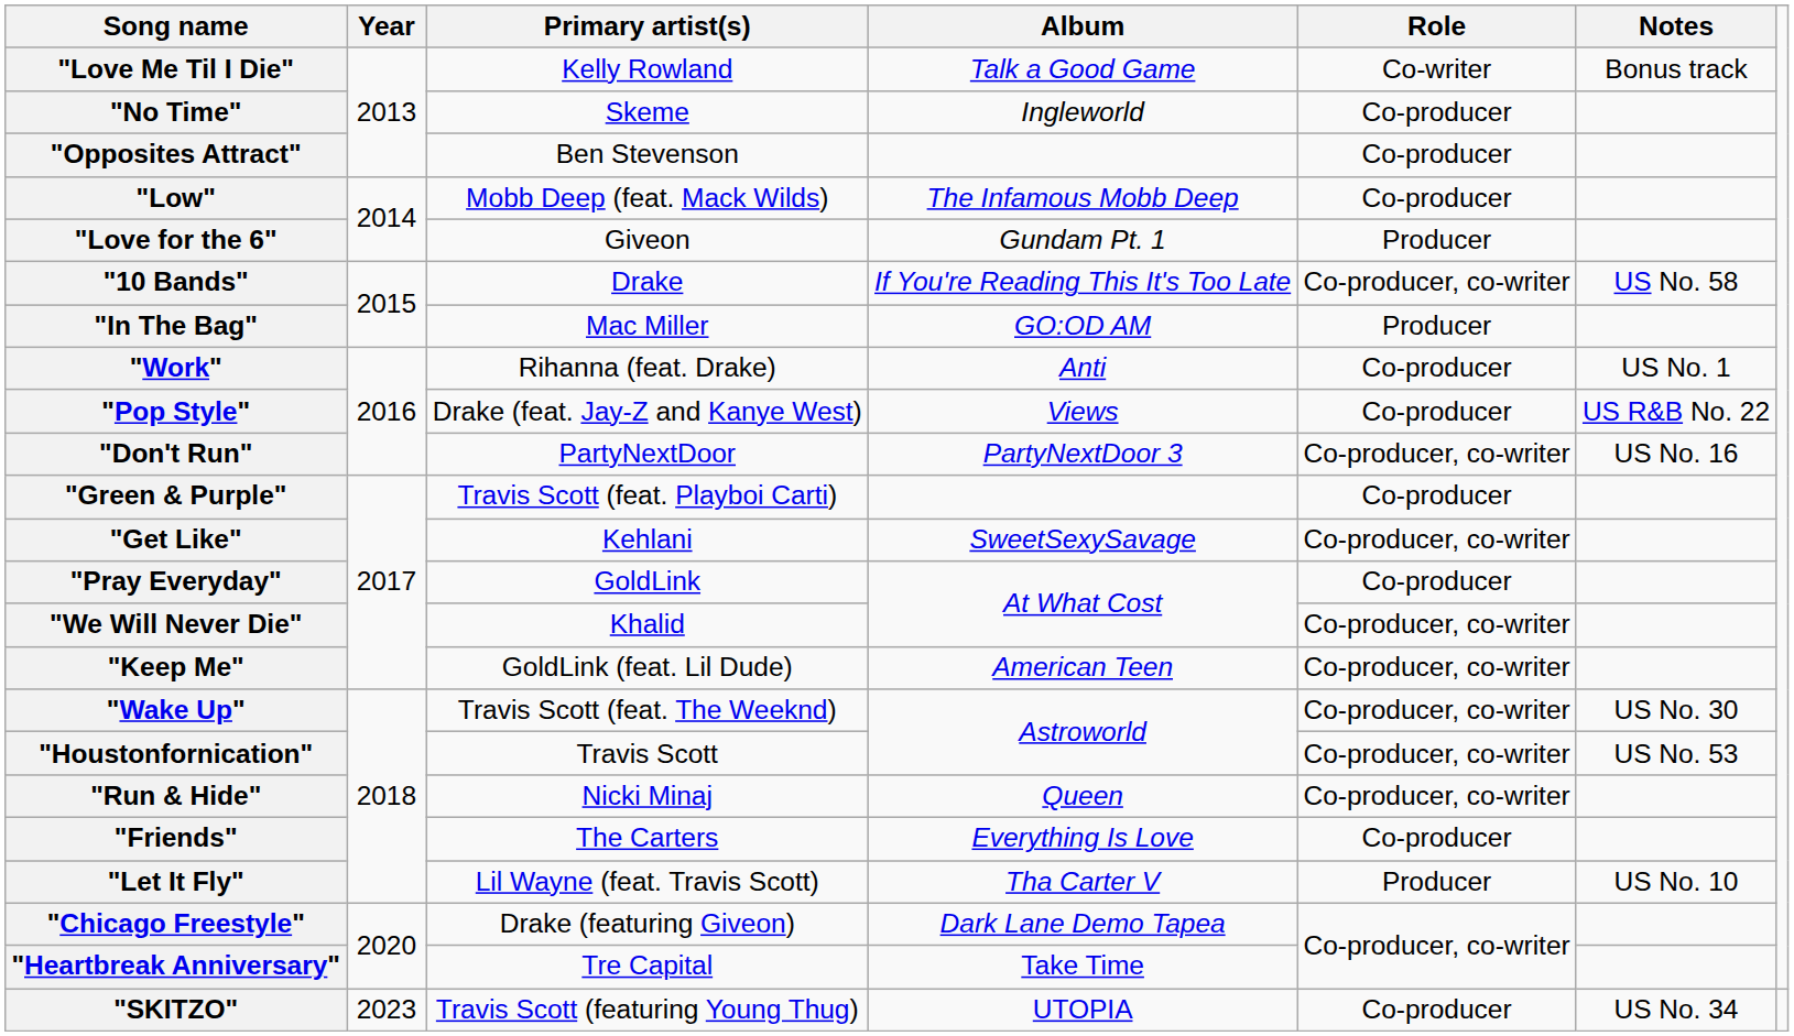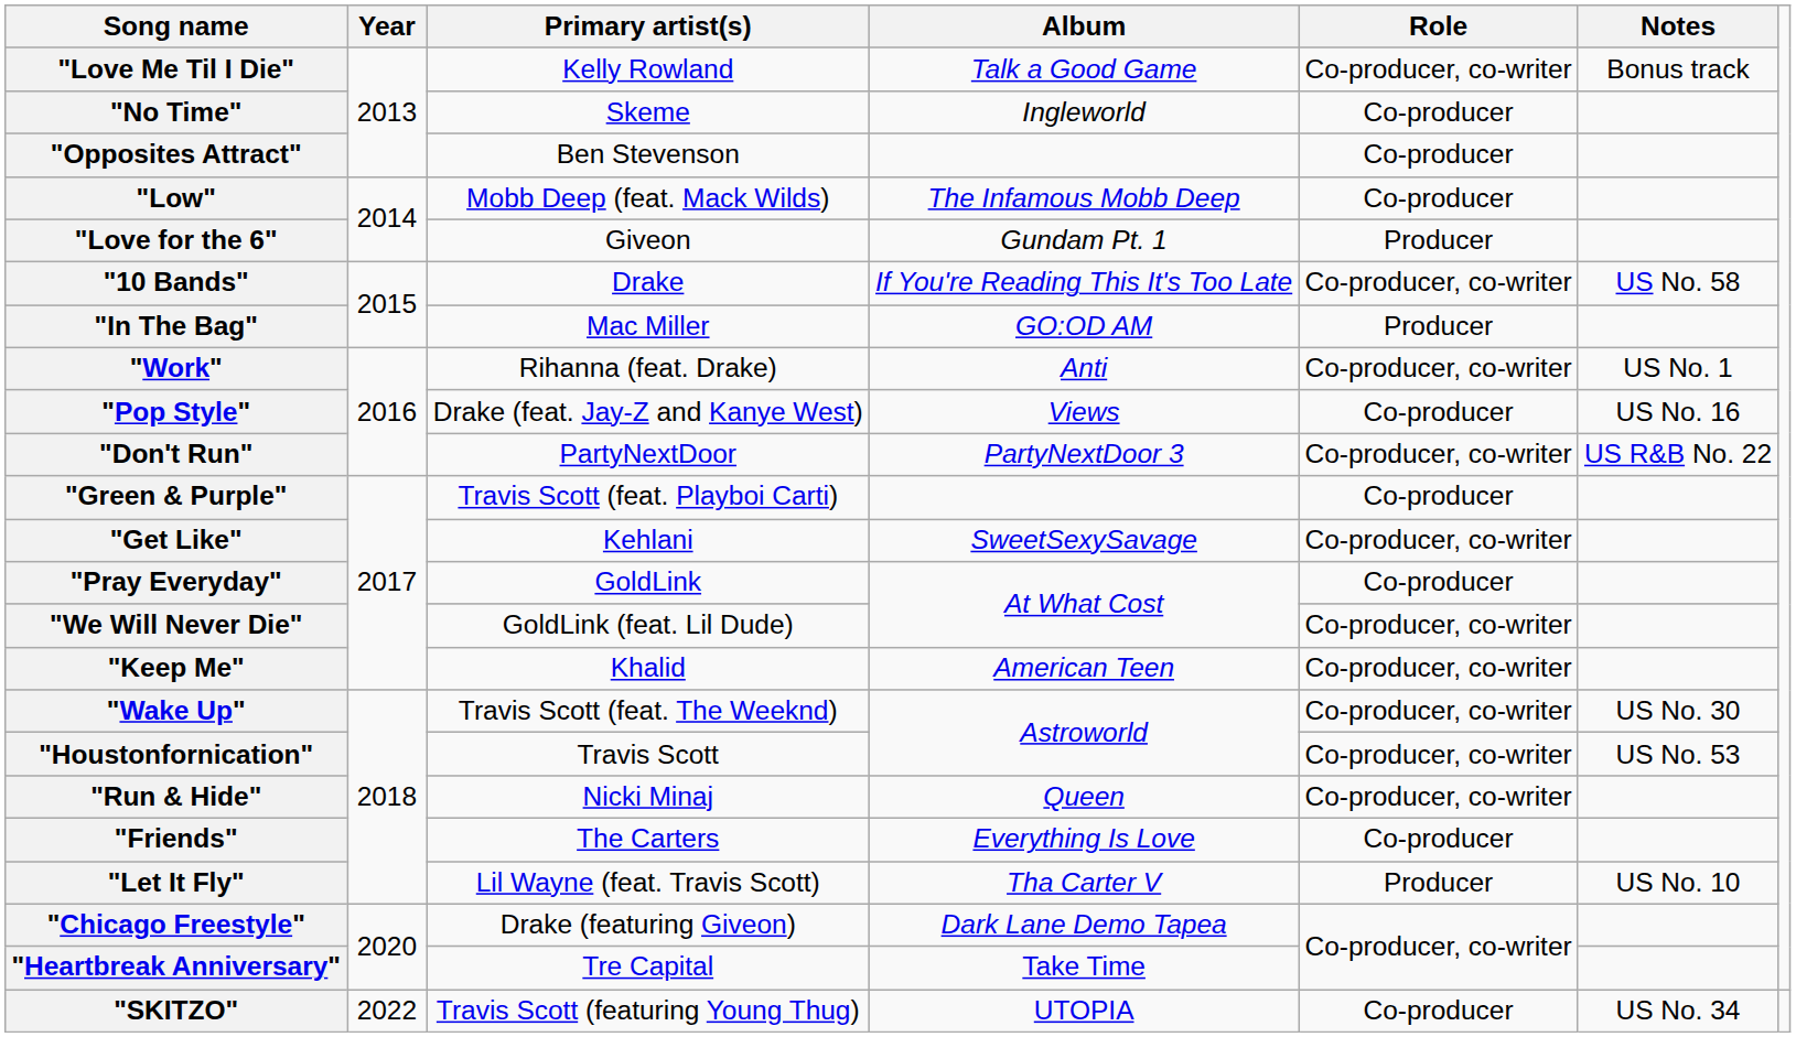"Love Me Til I Die" | Role: Co-writer -> Co-producer, co-writer
"Work" | Role: Co-producer -> Co-producer, co-writer
"Pop Style" | Notes: US R&B No. 22 -> US No. 16
"Don't Run" | Notes: US No. 16 -> US R&B No. 22
"We Will Never Die" | Primary artist(s): Khalid -> GoldLink (feat. Lil Dude)
"Keep Me" | Primary artist(s): GoldLink (feat. Lil Dude) -> Khalid
"SKITZO" | Year: 2023 -> 2022
